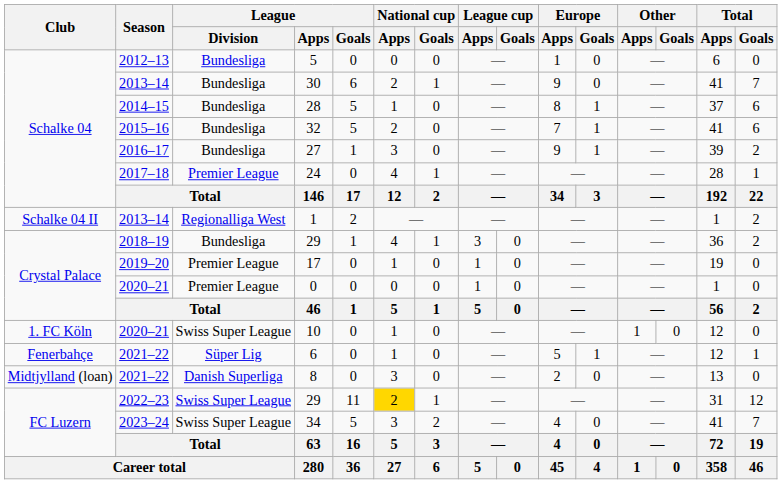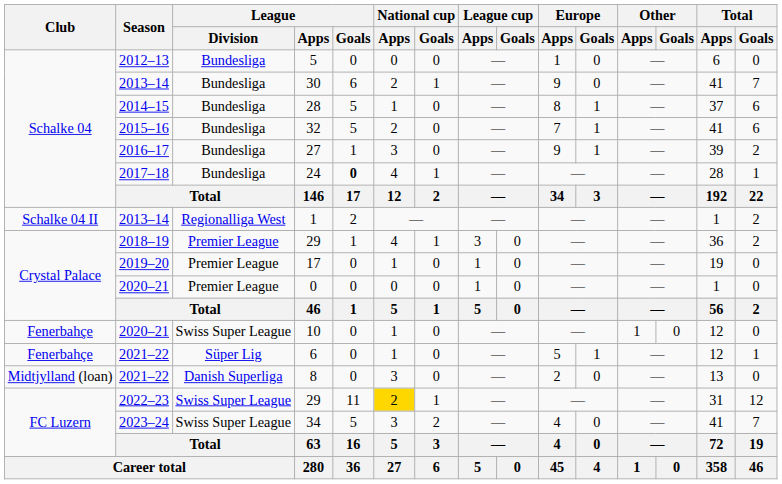24 | League / Division: Premier League -> Bundesliga
24 | League / Goals: normal -> bold
2018–19 / 29 | League / Division: Bundesliga -> Premier League
10 | Club: 1. FC Köln -> Fenerbahçe
